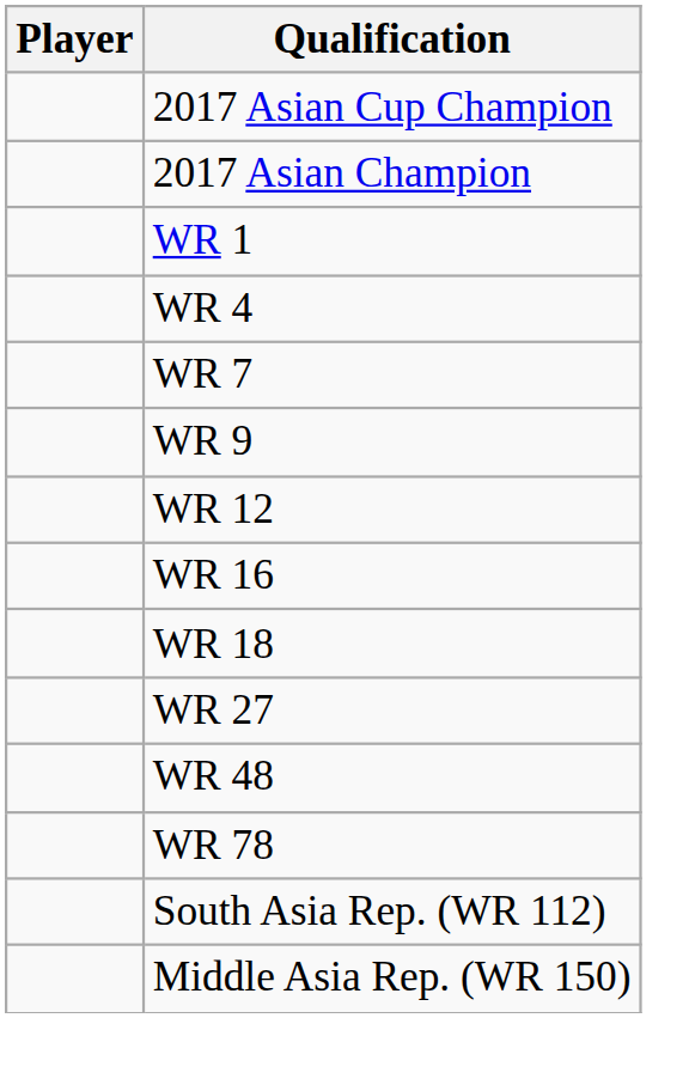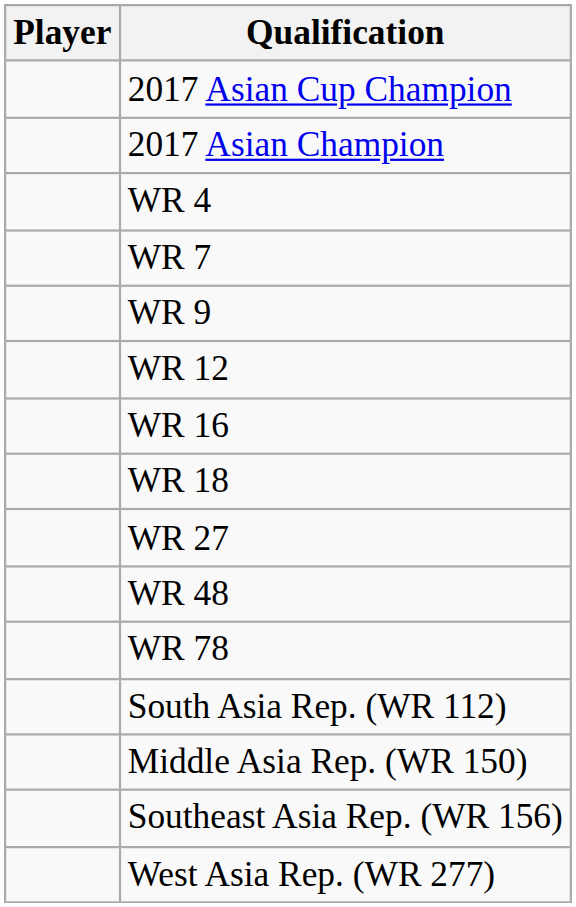- row: WR 1
+ row: Southeast Asia Rep. (WR 156)
+ row: West Asia Rep. (WR 277)
